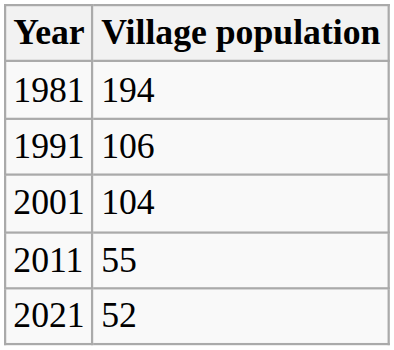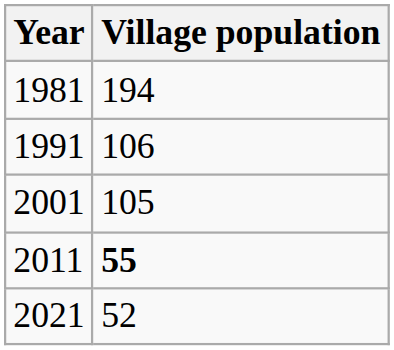2001 | Village population: 104 -> 105
2011 | Village population: normal -> bold
